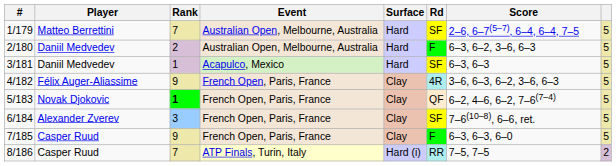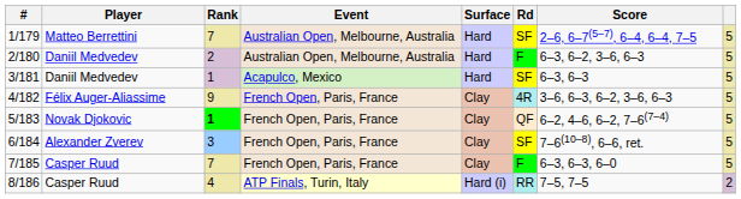7/185 | Rank: 9 -> 7
8/186 | Rank: 7 -> 4
